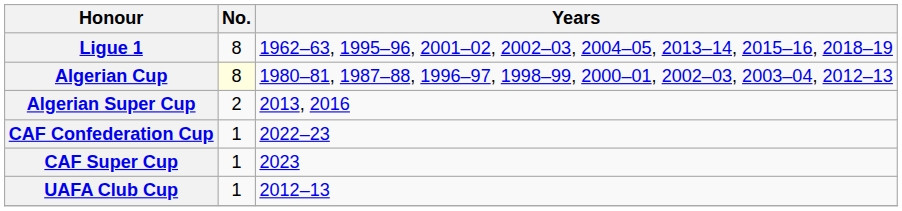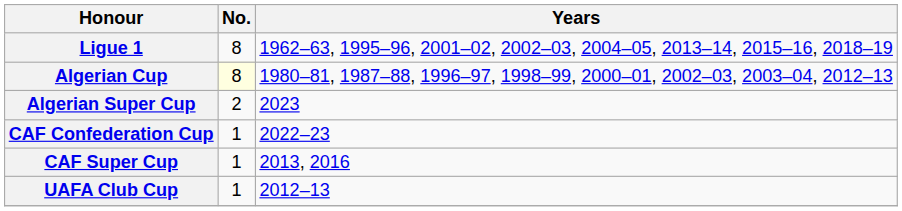Algerian Super Cup | Years: 2013, 2016 -> 2023
CAF Super Cup | Years: 2023 -> 2013, 2016
